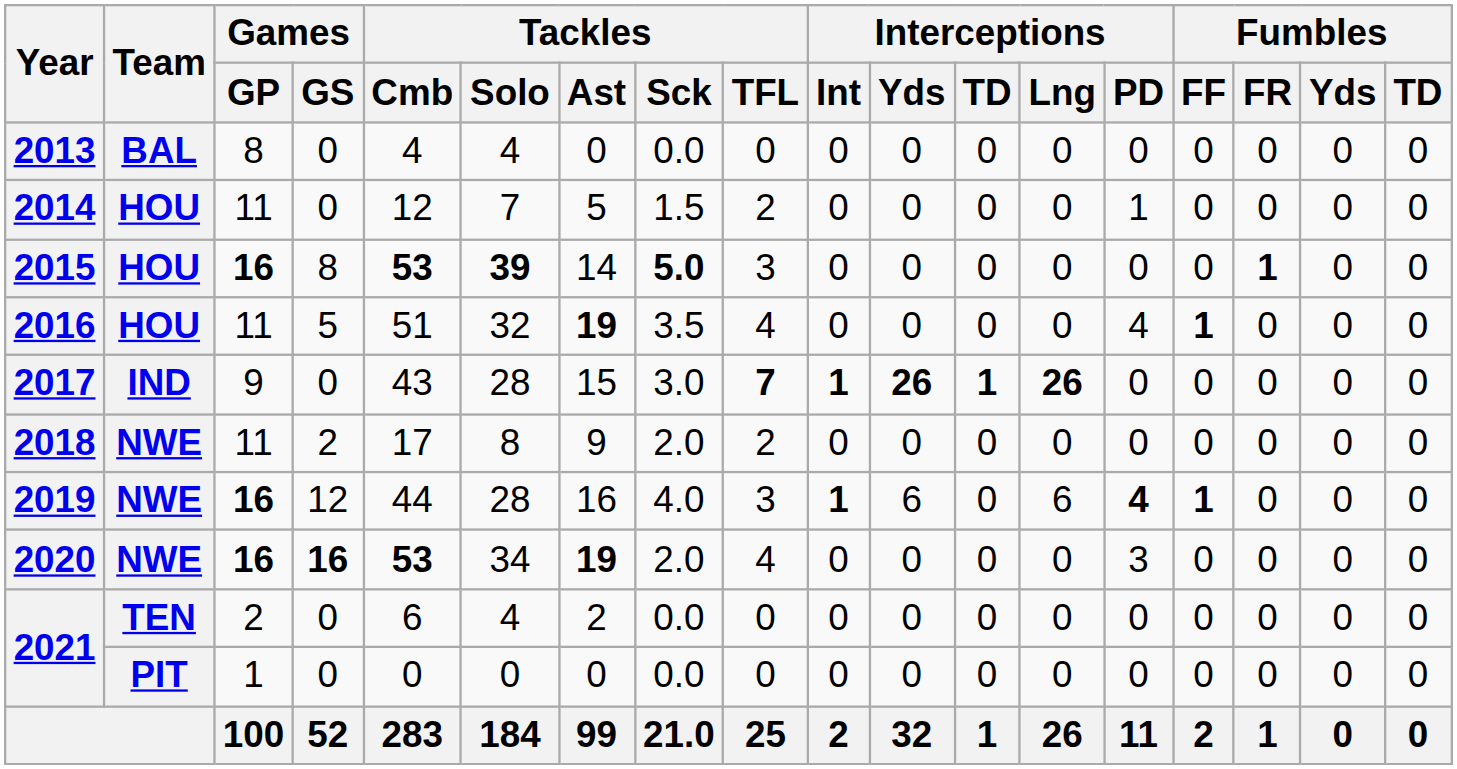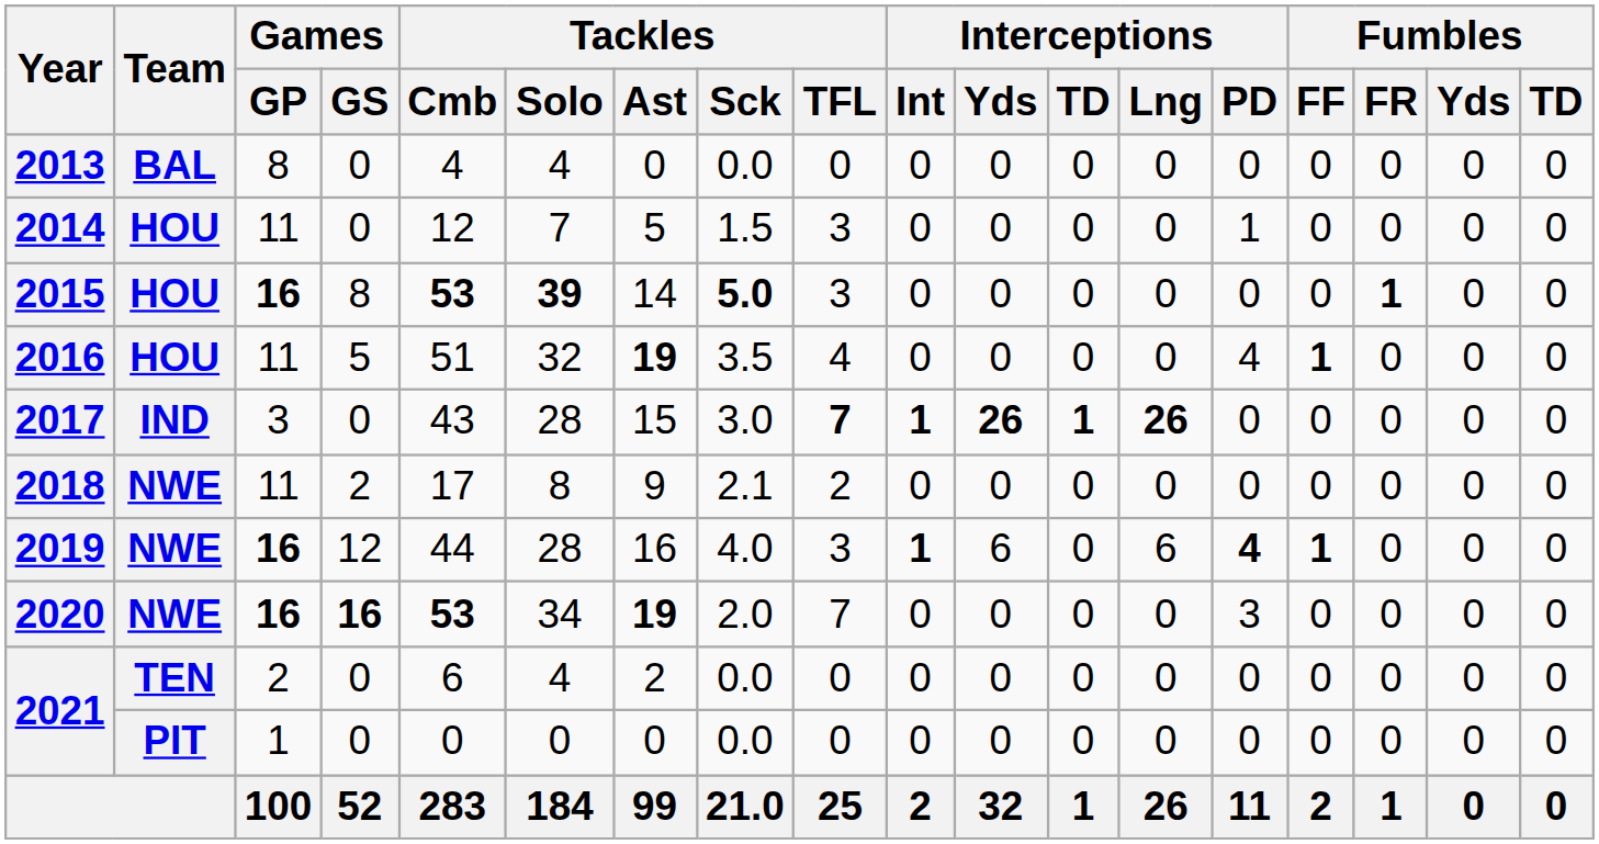2014 | Tackles / TFL: 2 -> 3
2017 | Games / GP: 9 -> 3
2018 | Tackles / Sck: 2.0 -> 2.1
2020 | Tackles / TFL: 4 -> 7
